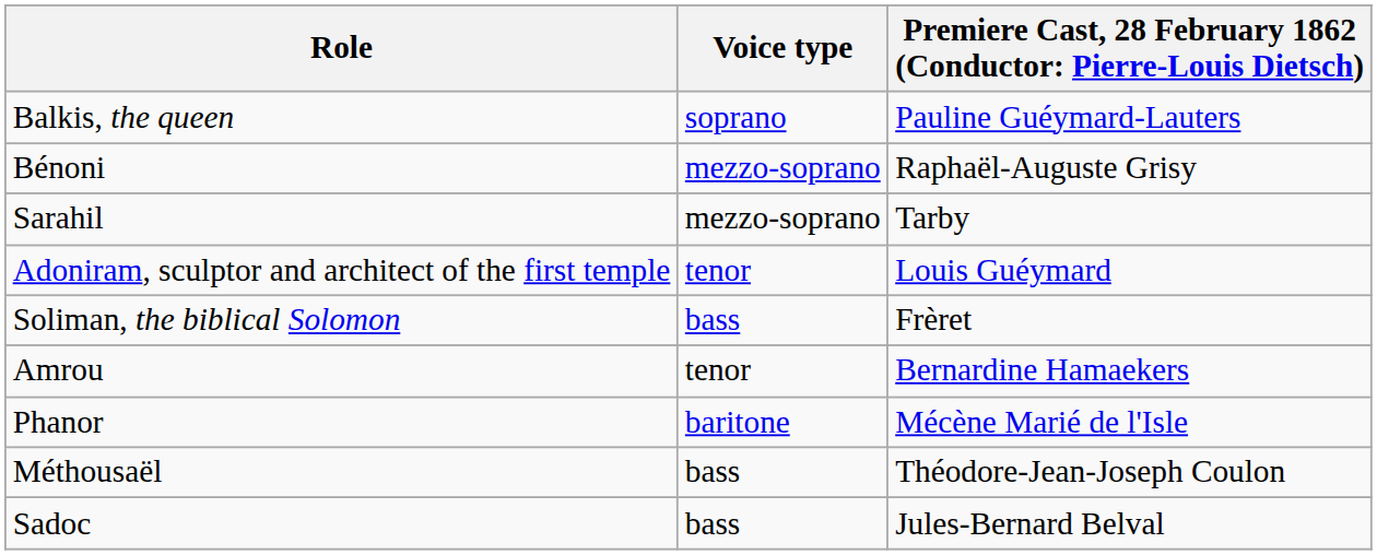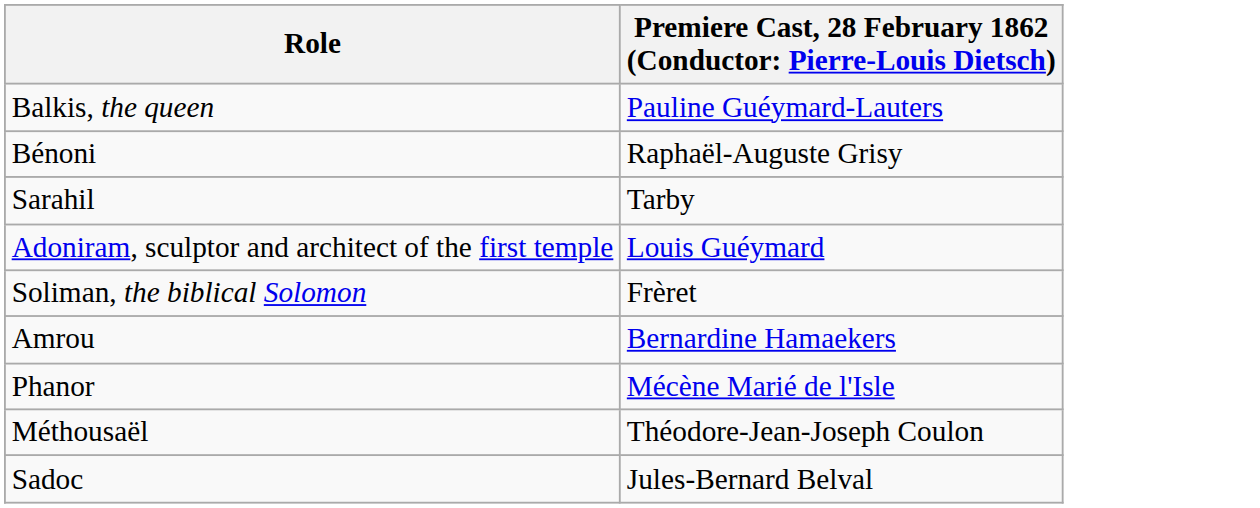- column: Voice type | soprano | mezzo-soprano | mezzo-soprano | tenor | bass | tenor | baritone | bass | bass
